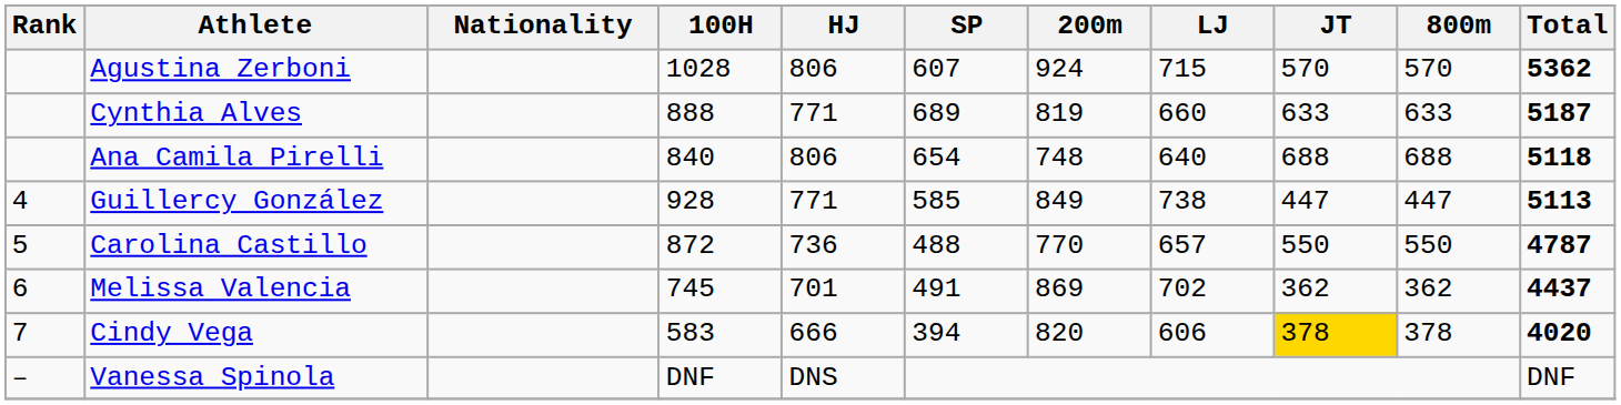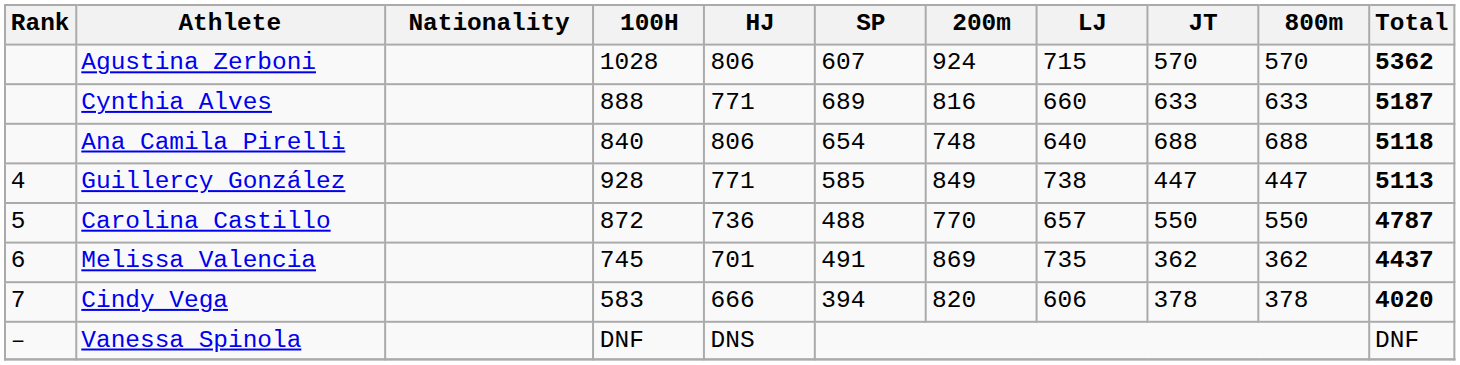Cynthia Alves | 200m: 819 -> 816
Melissa Valencia | LJ: 702 -> 735
Cindy Vega | JT: gold background -> no background
